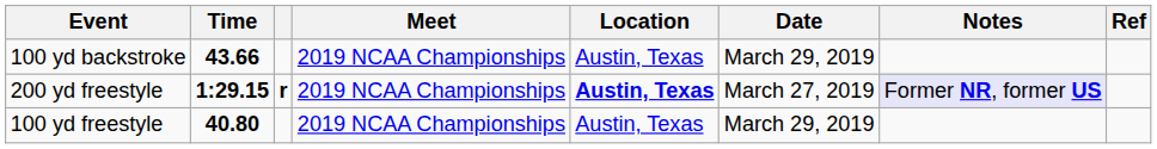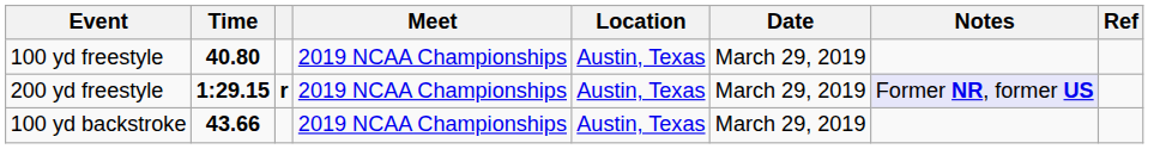rows swapped: 100 yd freestyle <-> 100 yd backstroke
200 yd freestyle | Location: bold -> normal
200 yd freestyle | Date: March 27, 2019 -> March 29, 2019
